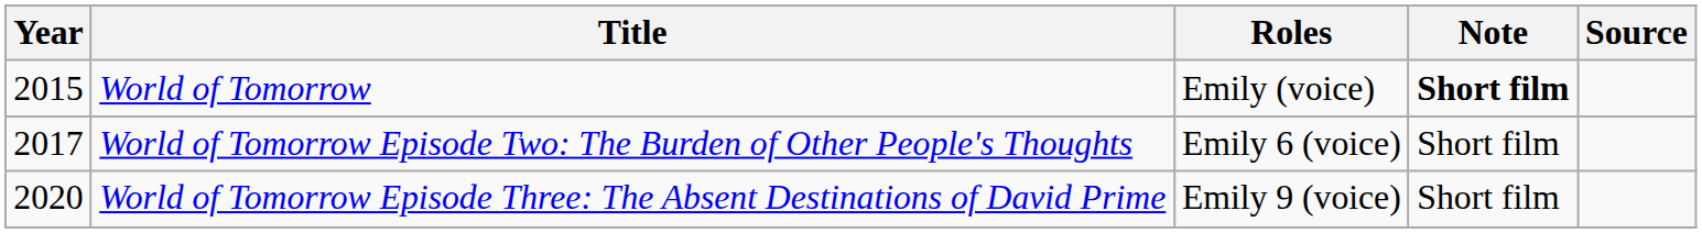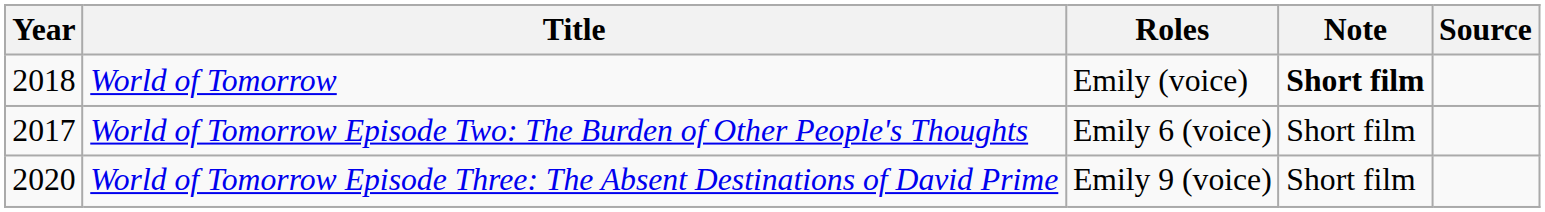World of Tomorrow | Year: 2015 -> 2018
